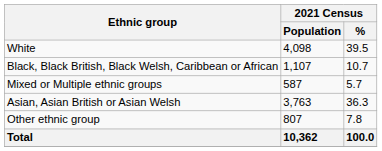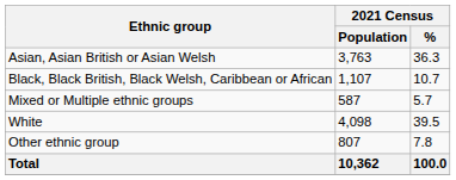rows swapped: Asian, Asian British or Asian Welsh <-> White
